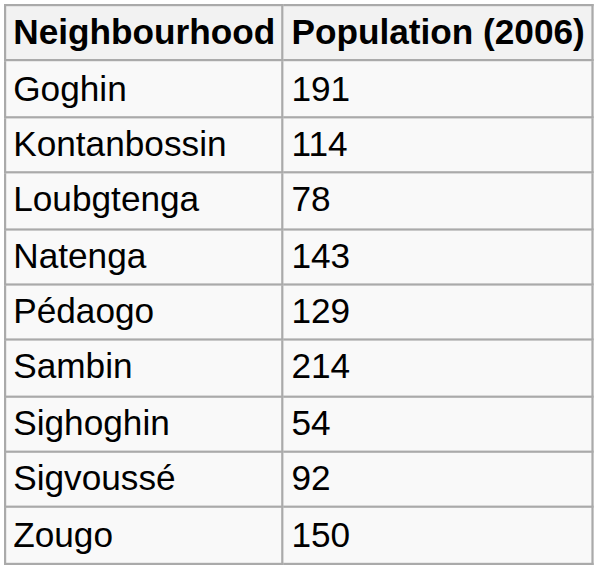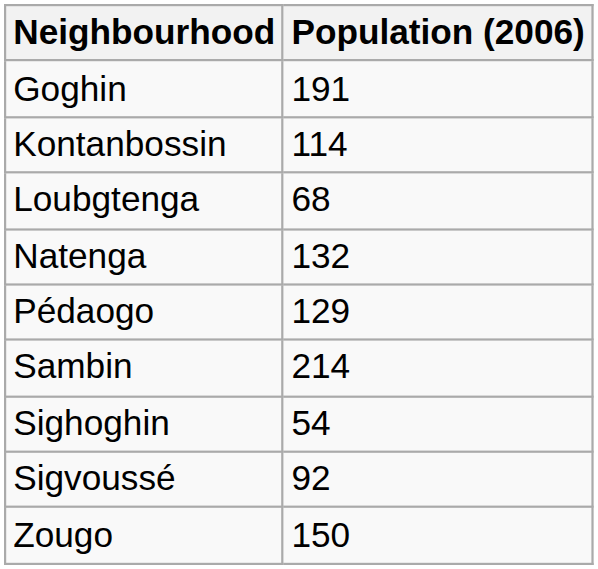Loubgtenga | Population (2006): 78 -> 68
Natenga | Population (2006): 143 -> 132
